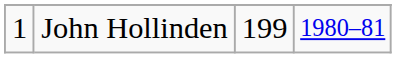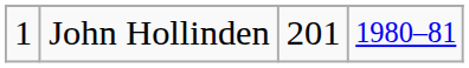John Hollinden | column 3: 199 -> 201
